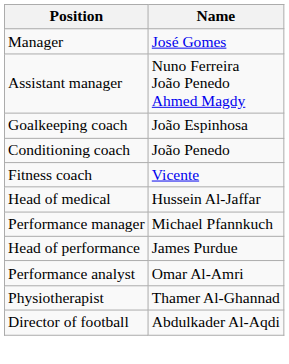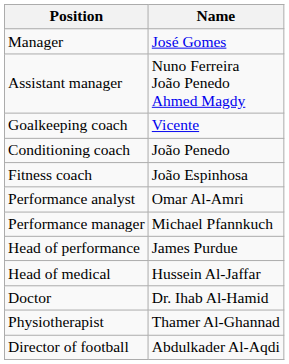Goalkeeping coach | Name: João Espinhosa -> Vicente
Fitness coach | Name: Vicente -> João Espinhosa
rows swapped: Performance analyst <-> Head of medical
+ row: Doctor | Dr. Ihab Al-Hamid
